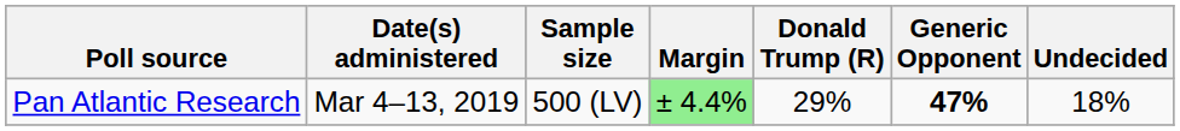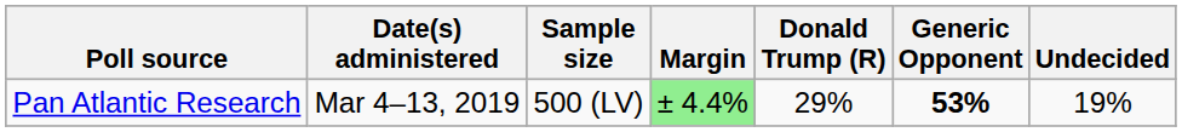Pan Atlantic Research | Generic Opponent: 47% -> 53%
Pan Atlantic Research | Undecided: 18% -> 19%
